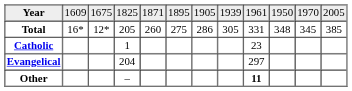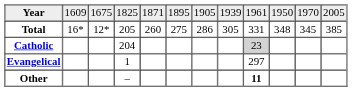Catholic | column 4: 1 -> 204
Catholic | column 9: no background -> lightgrey background
Evangelical | column 4: 204 -> 1
